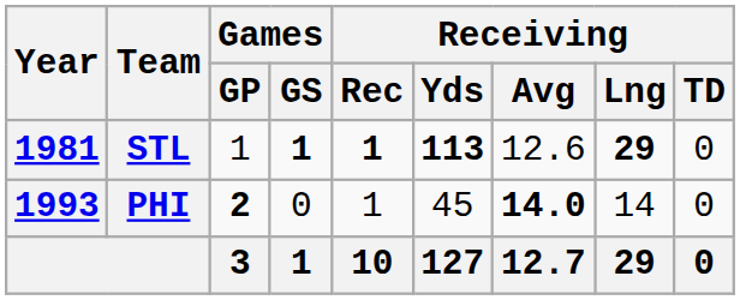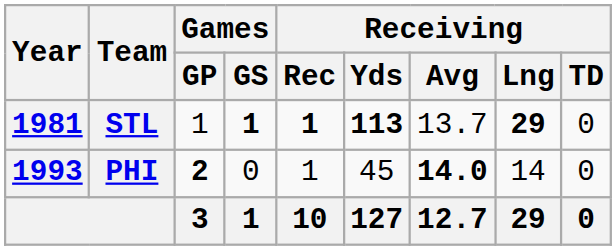STL | Receiving / Avg: 12.6 -> 13.7
